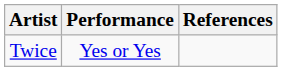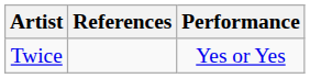columns swapped: Performance <-> References
